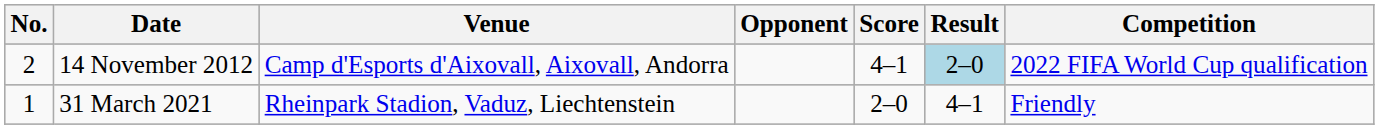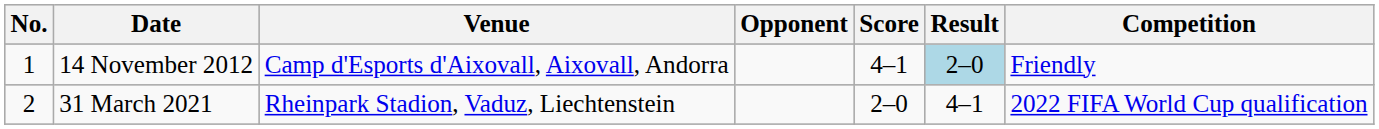14 November 2012 | No.: 2 -> 1
14 November 2012 | Competition: 2022 FIFA World Cup qualification -> Friendly
31 March 2021 | No.: 1 -> 2
31 March 2021 | Competition: Friendly -> 2022 FIFA World Cup qualification
